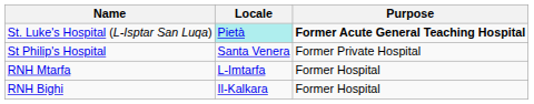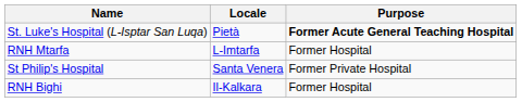St. Luke's Hospital (L-Isptar San Luqa) | Locale: paleturquoise background -> no background
rows swapped: RNH Mtarfa <-> St Philip's Hospital
